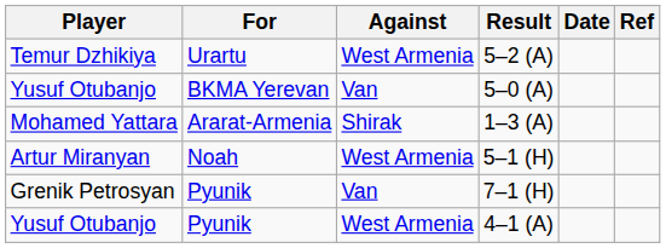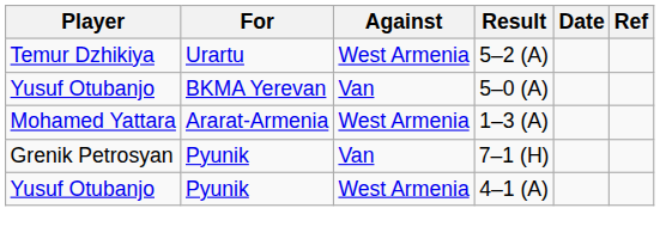1–3 (A) | Against: Shirak -> West Armenia
- row: Artur Miranyan | Noah | West Armenia | 5–1 (H)
